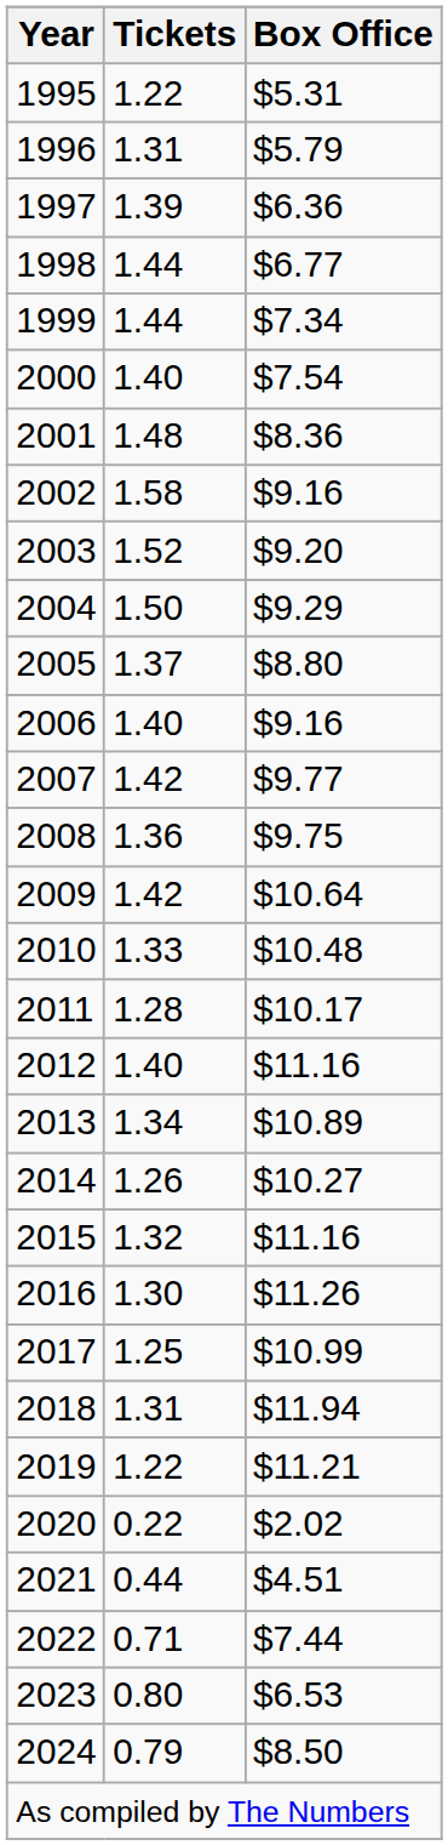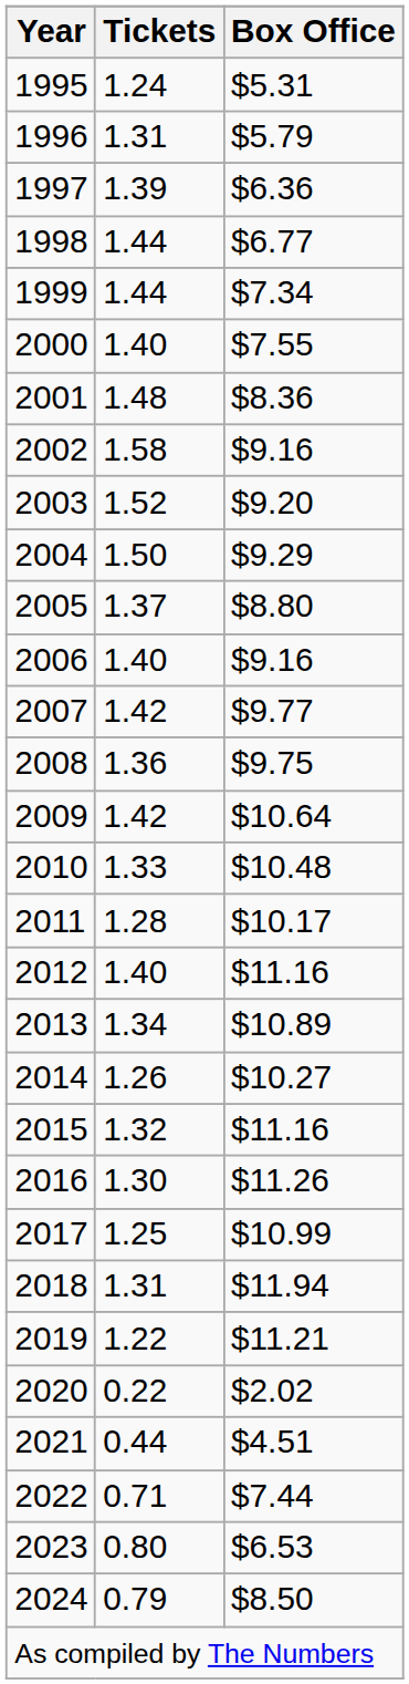1995 | Tickets: 1.22 -> 1.24
2000 | Box Office: $7.54 -> $7.55
